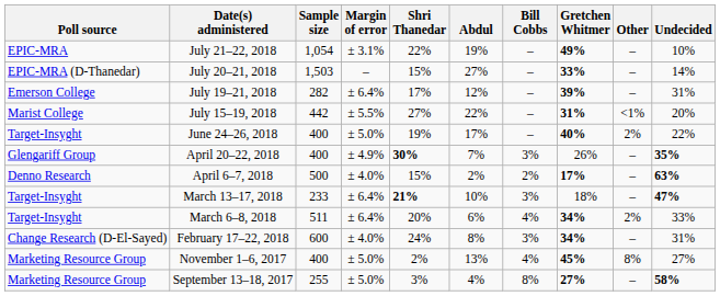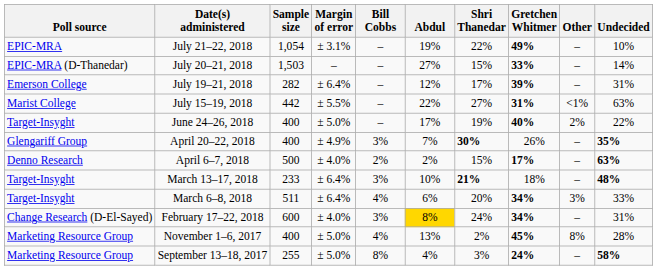columns swapped: Bill Cobbs <-> Shri Thanedar
July 15–19, 2018 | Undecided: 20% -> 63%
March 13–17, 2018 | Undecided: 47% -> 48%
March 6–8, 2018 | Other: 2% -> 3%
February 17–22, 2018 | Abdul: no background -> gold background
November 1–6, 2017 | Undecided: 27% -> 28%
September 13–18, 2017 | Gretchen Whitmer: 27% -> 24%
